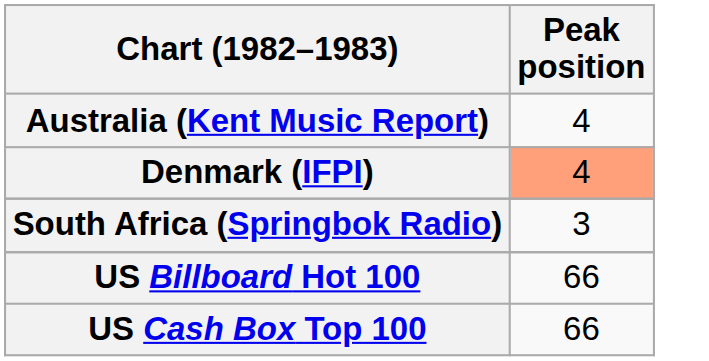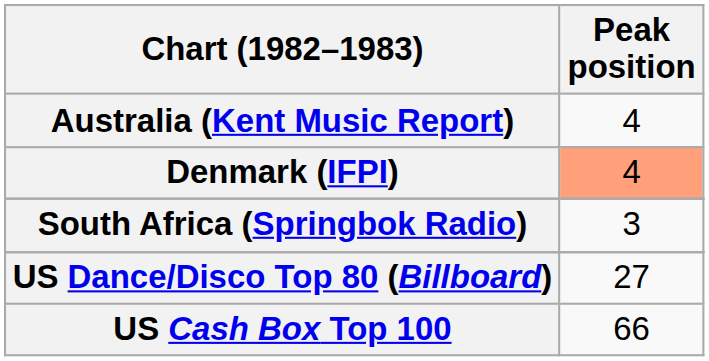- row: US Billboard Hot 100 | 66
+ row: US Dance/Disco Top 80 (Billboard) | 27
